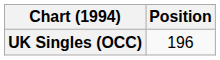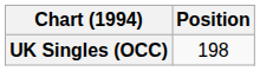UK Singles (OCC) | Position: 196 -> 198
